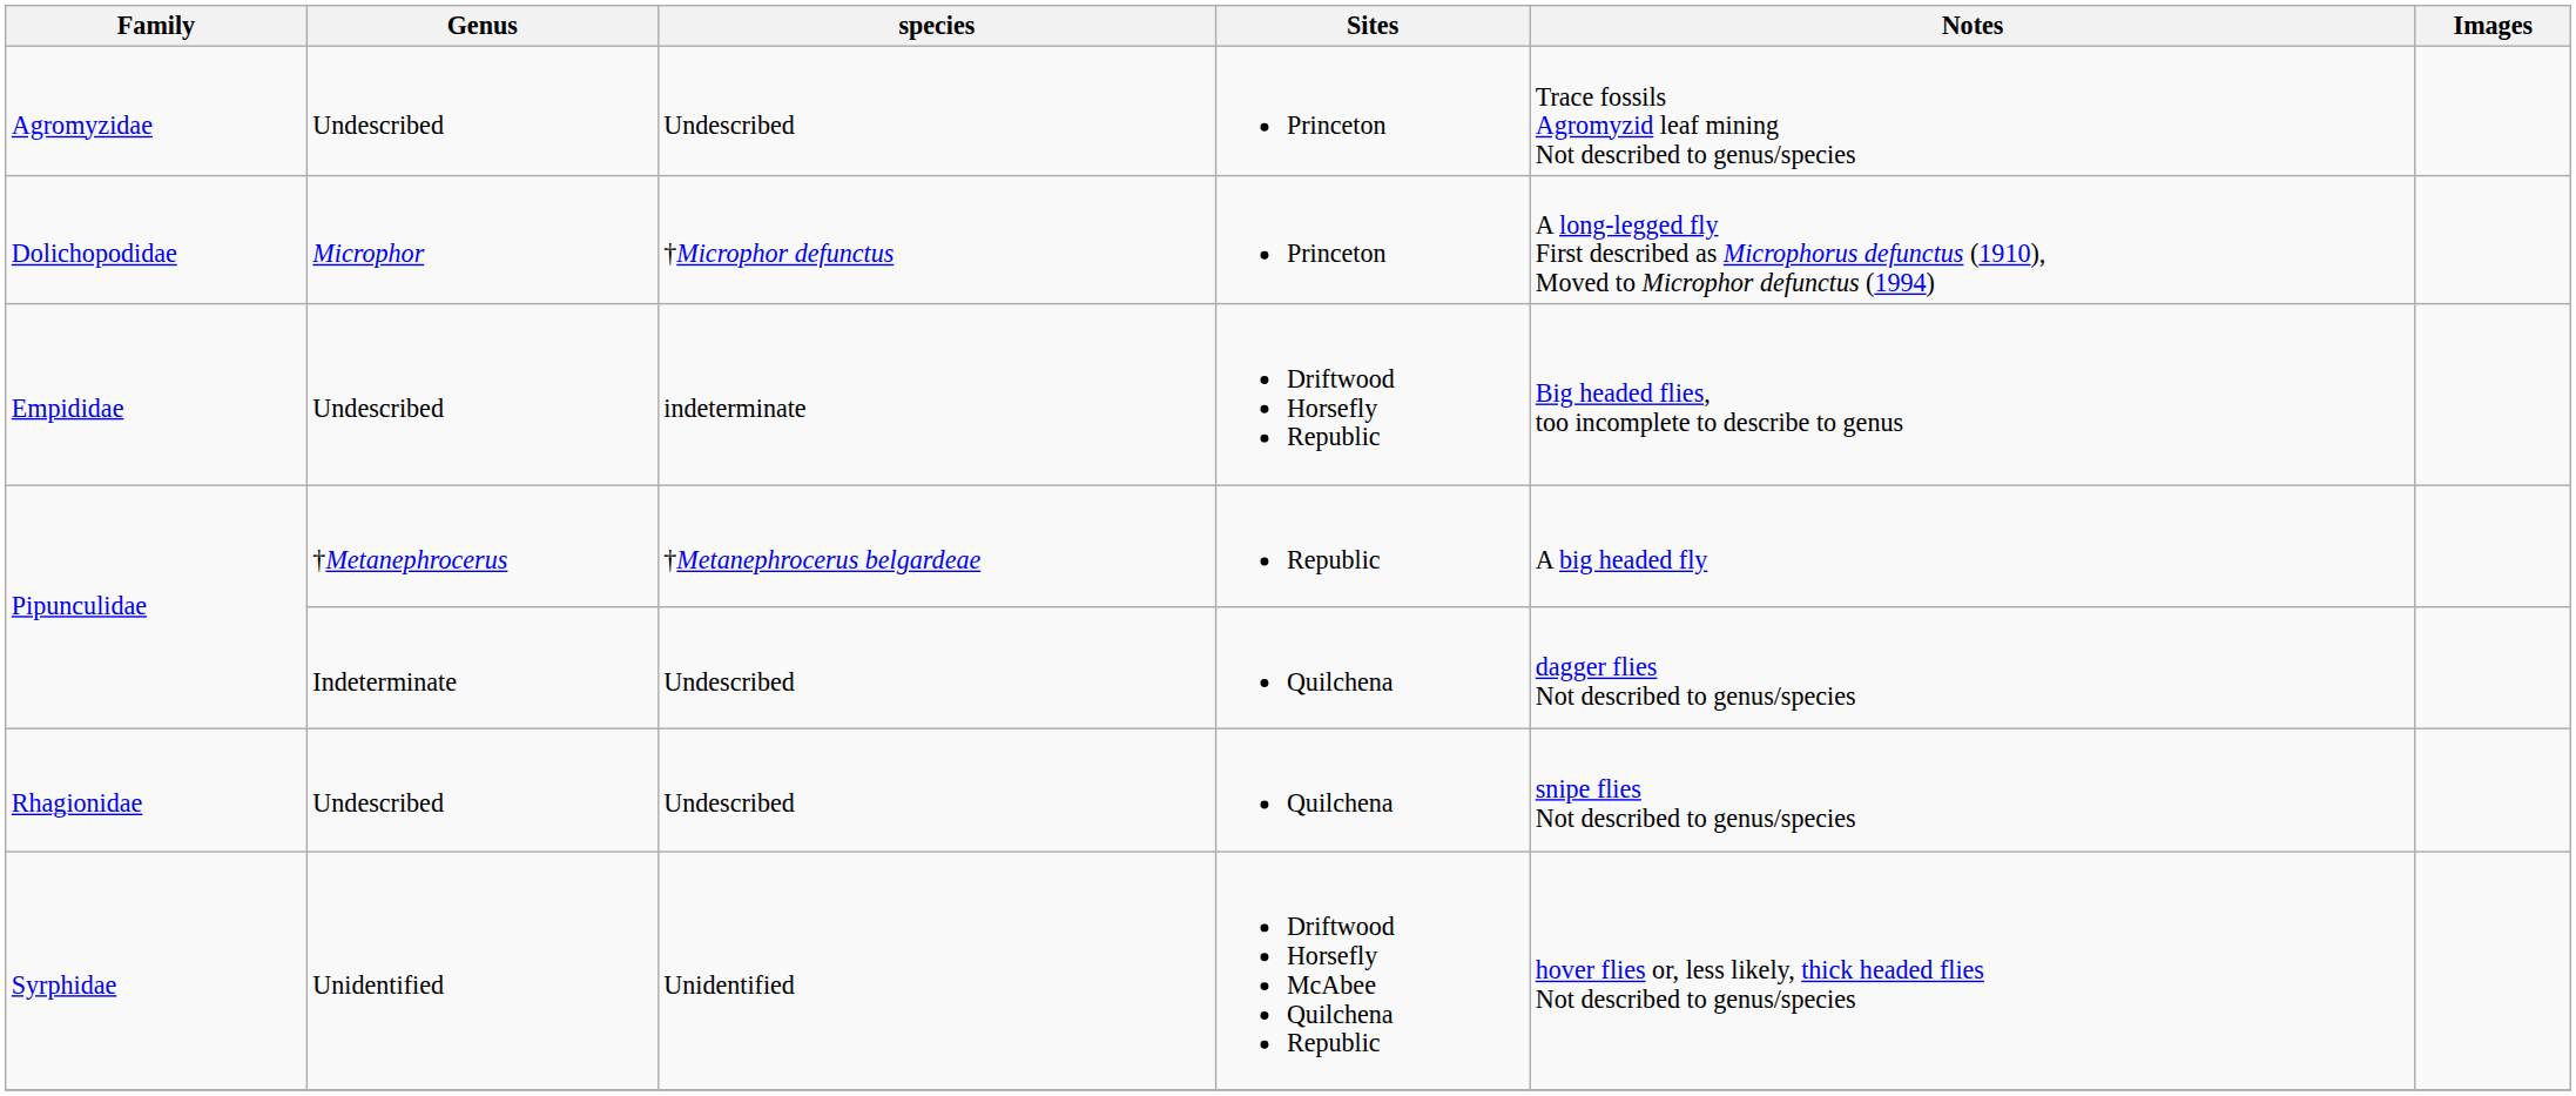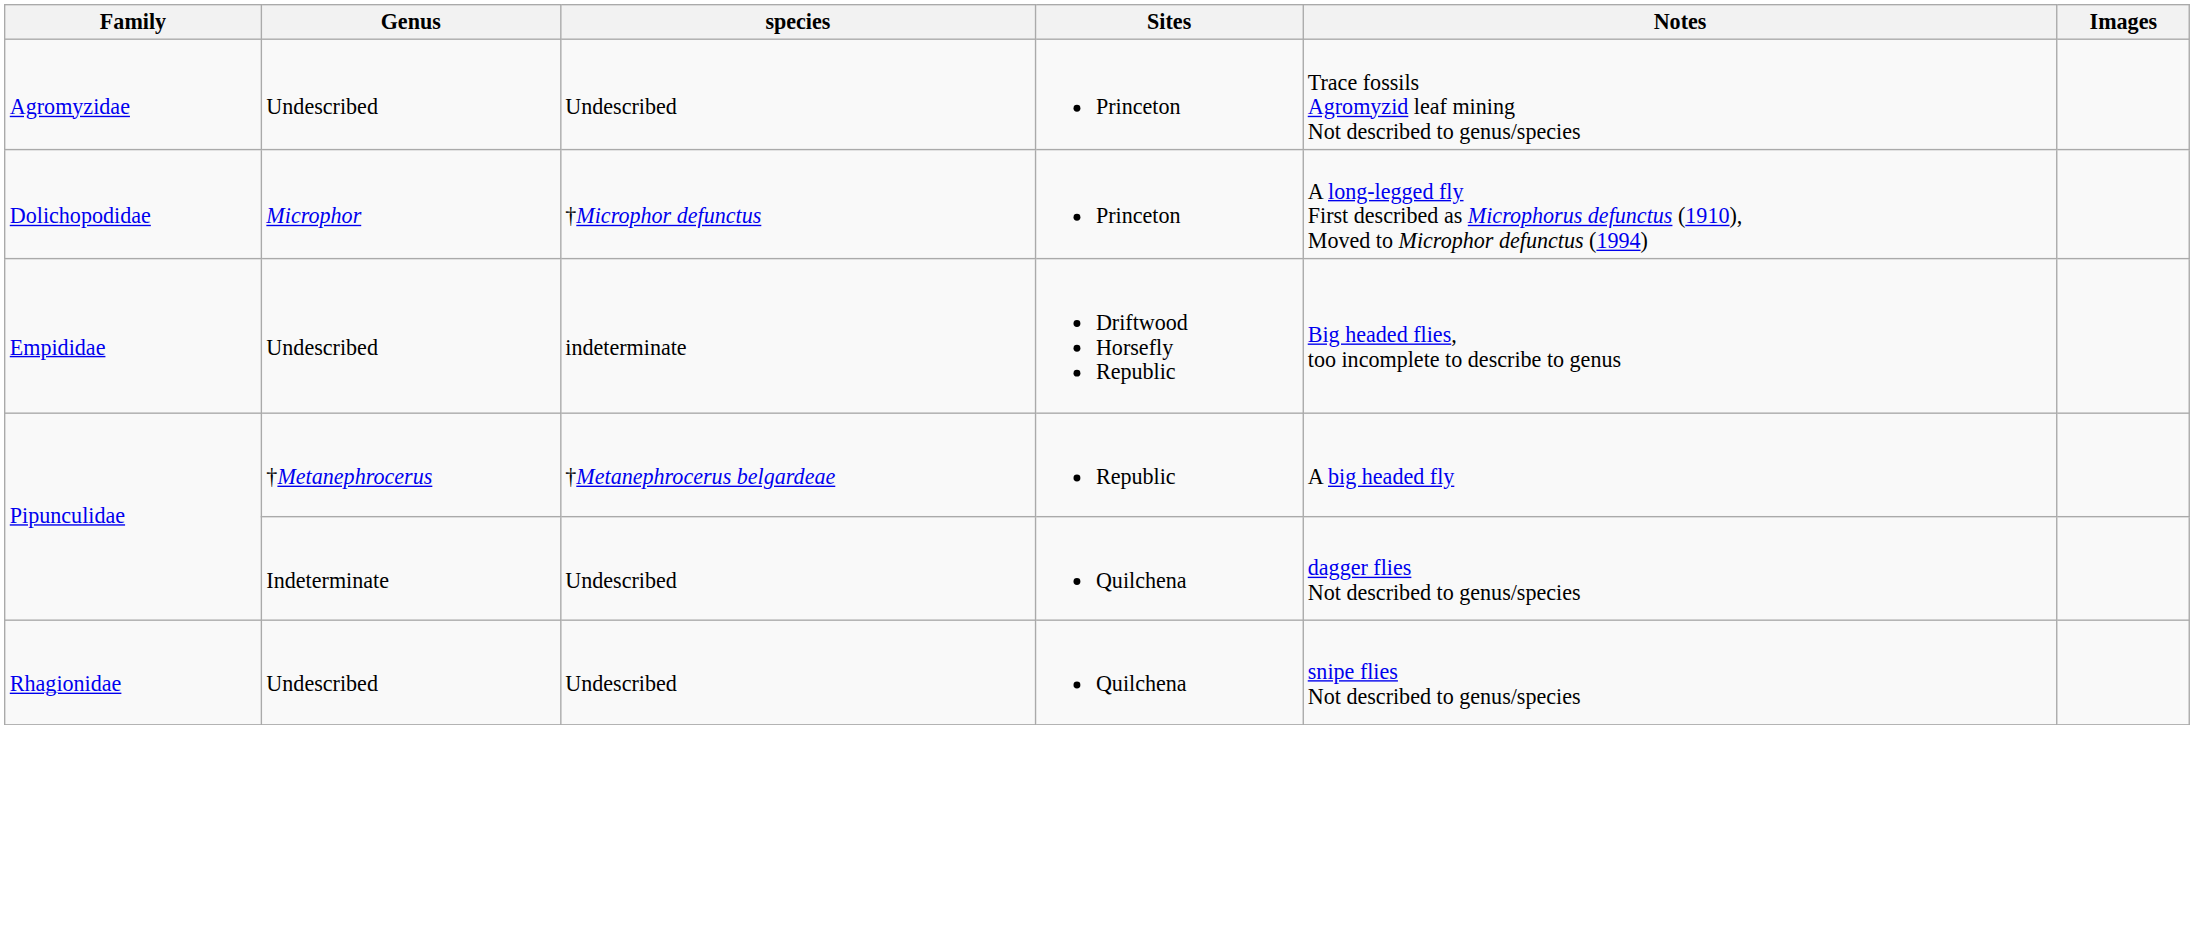- row: Syrphidae | Unidentified | Unidentified | Driftwood Horsefly McAbee Quilchena Republic | hover flies or, less likely, thick headed flies Not described to genus/species
